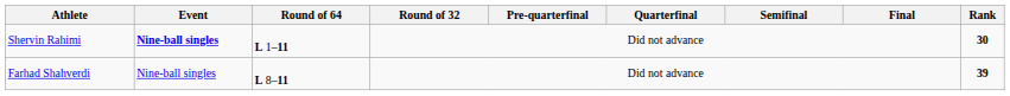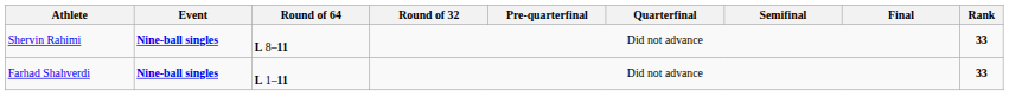Shervin Rahimi | Round of 64: L 1–11 -> L 8–11
Shervin Rahimi | Rank: 30 -> 33
Farhad Shahverdi | Event: normal -> bold
Farhad Shahverdi | Round of 64: L 8–11 -> L 1–11
Farhad Shahverdi | Rank: 39 -> 33
